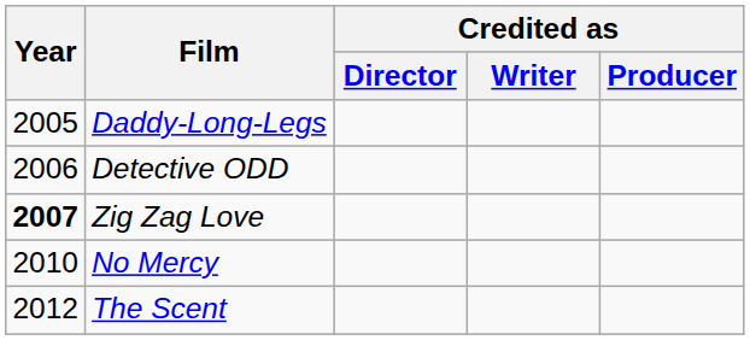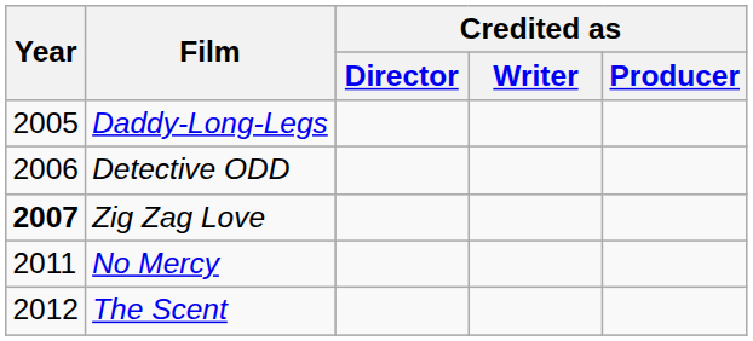No Mercy | Year: 2010 -> 2011
